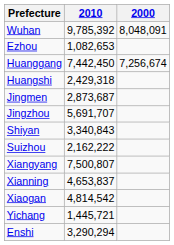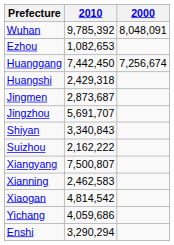Xianning | 2010: 4,653,837 -> 2,462,583
Yichang | 2010: 1,445,721 -> 4,059,686
